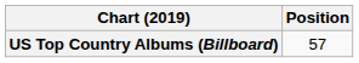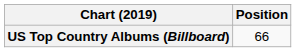US Top Country Albums (Billboard) | Position: 57 -> 66
